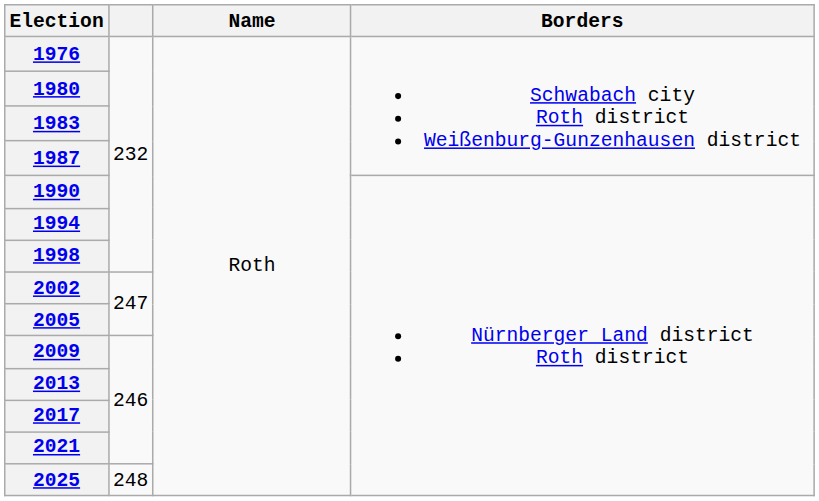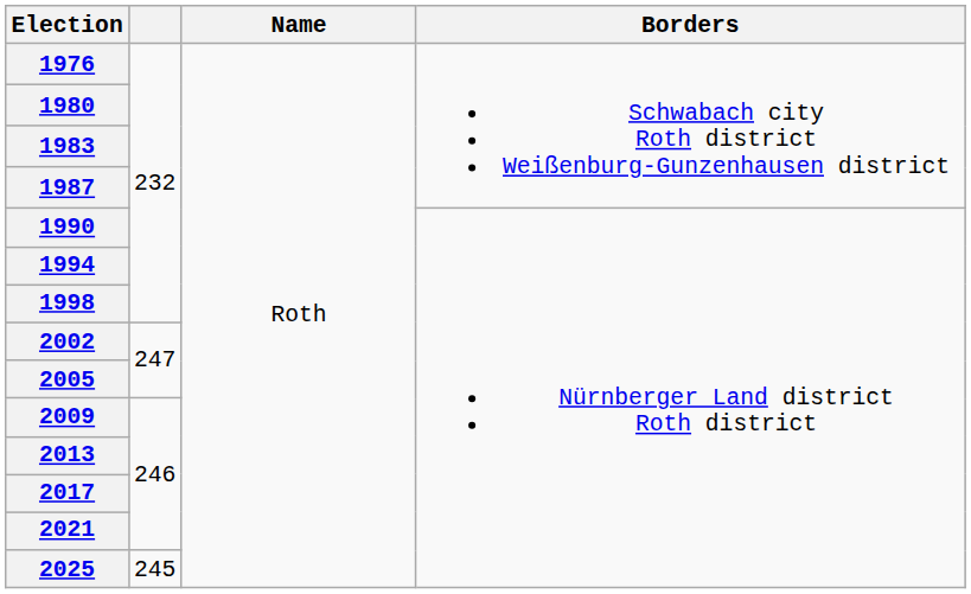2025 | column 2: 248 -> 245
